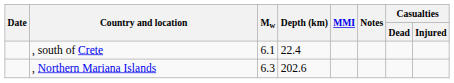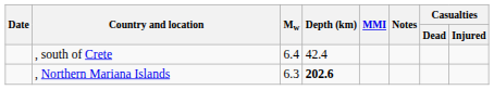, south of Crete | Mw: 6.1 -> 6.4
, south of Crete | Depth (km): 22.4 -> 42.4
, Northern Mariana Islands | Depth (km): normal -> bold
